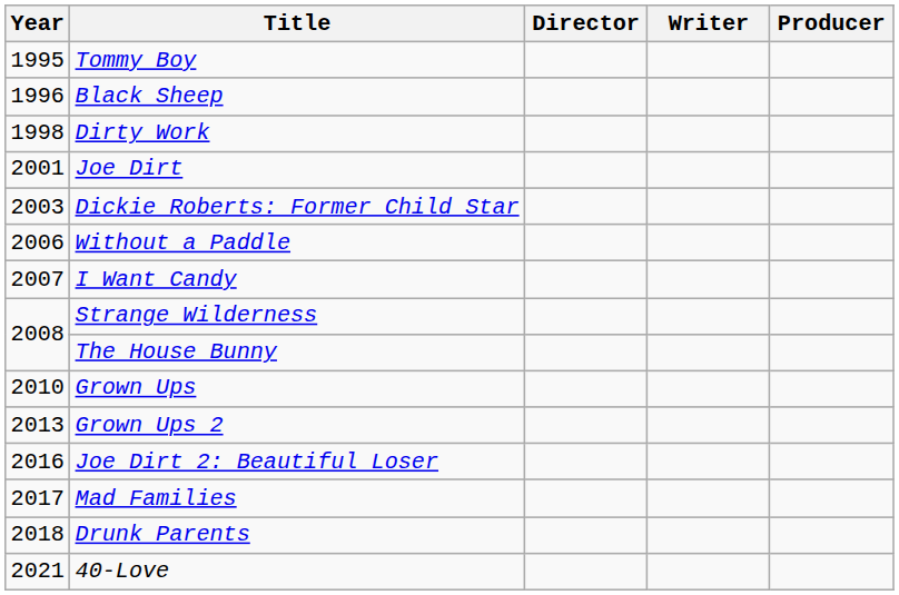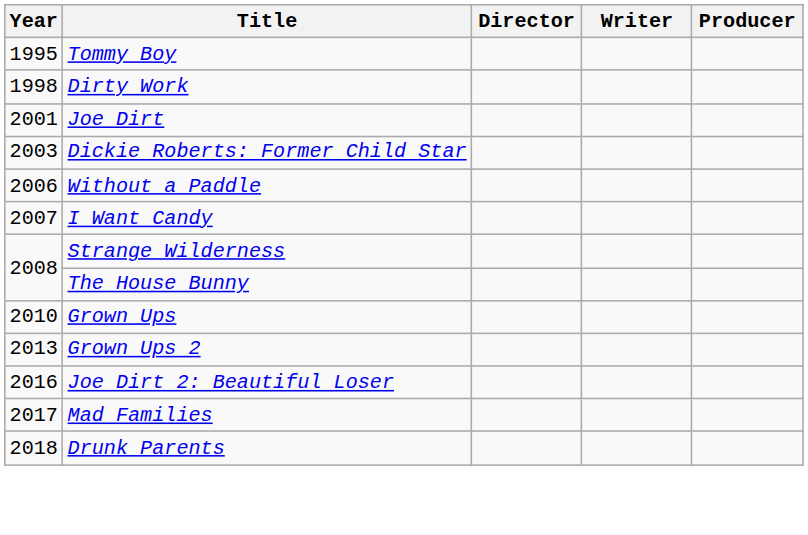- row: 1996 | Black Sheep
- row: 2021 | 40-Love
